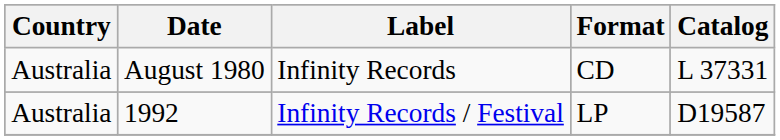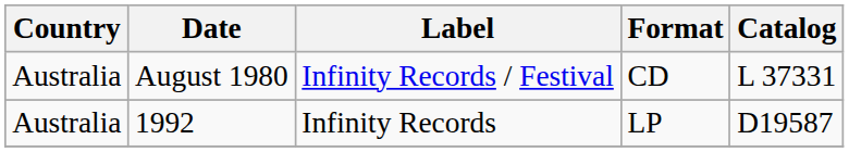August 1980 | Label: Infinity Records -> Infinity Records / Festival
1992 | Label: Infinity Records / Festival -> Infinity Records
